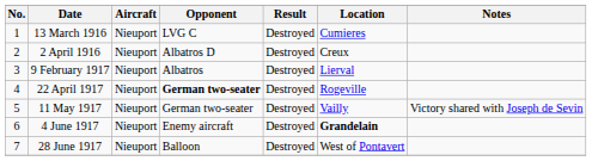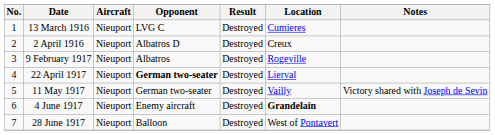9 February 1917 | Location: Lierval -> Rogeville
22 April 1917 | Location: Rogeville -> Lierval
